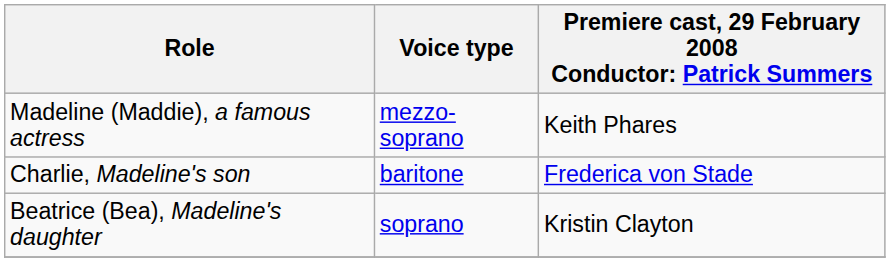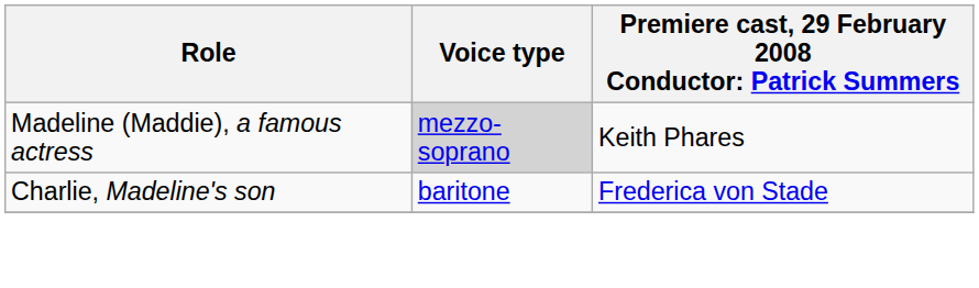Madeline (Maddie), a famous actress | Voice type: no background -> lightgrey background
- row: Beatrice (Bea), Madeline's daughter | soprano | Kristin Clayton
